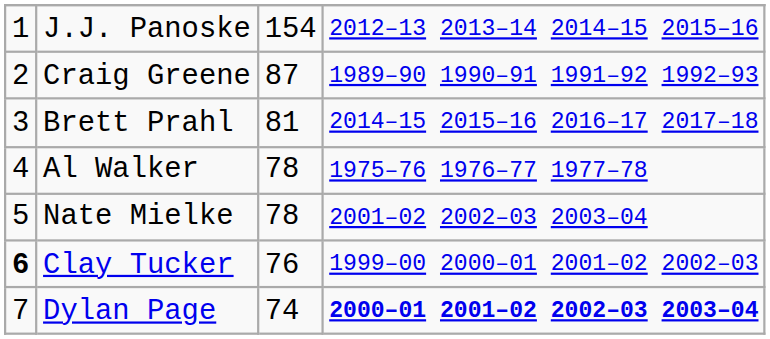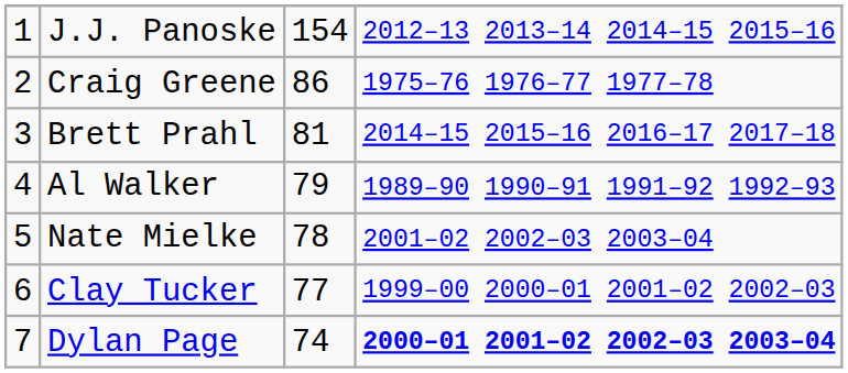Craig Greene | column 3: 87 -> 86
Craig Greene | column 4: 1989–90 1990–91 1991–92 1992–93 -> 1975–76 1976–77 1977–78
Al Walker | column 3: 78 -> 79
Al Walker | column 4: 1975–76 1976–77 1977–78 -> 1989–90 1990–91 1991–92 1992–93
Clay Tucker | column 1: bold -> normal
Clay Tucker | column 3: 76 -> 77
